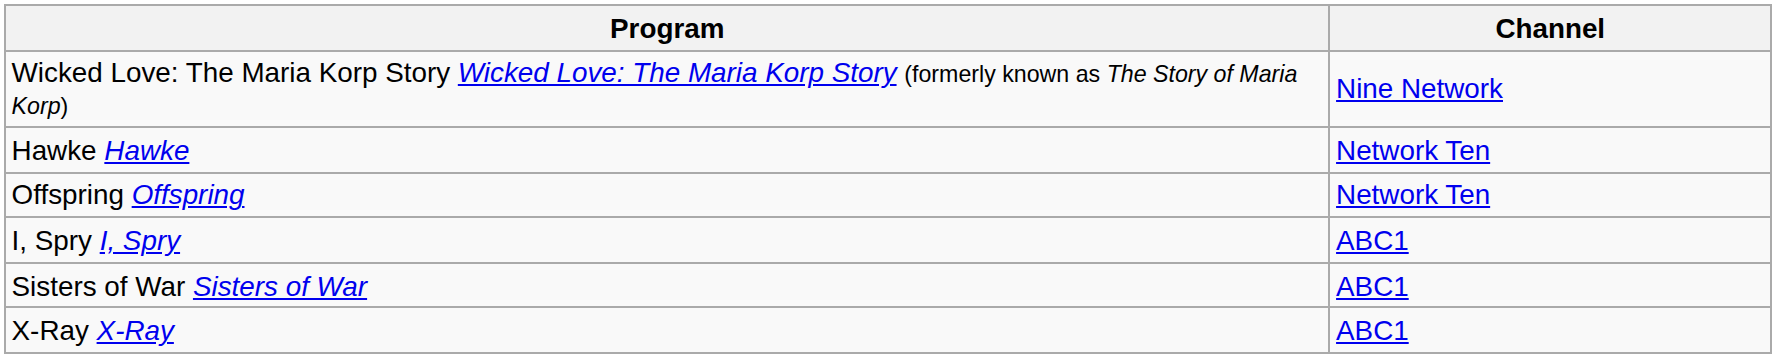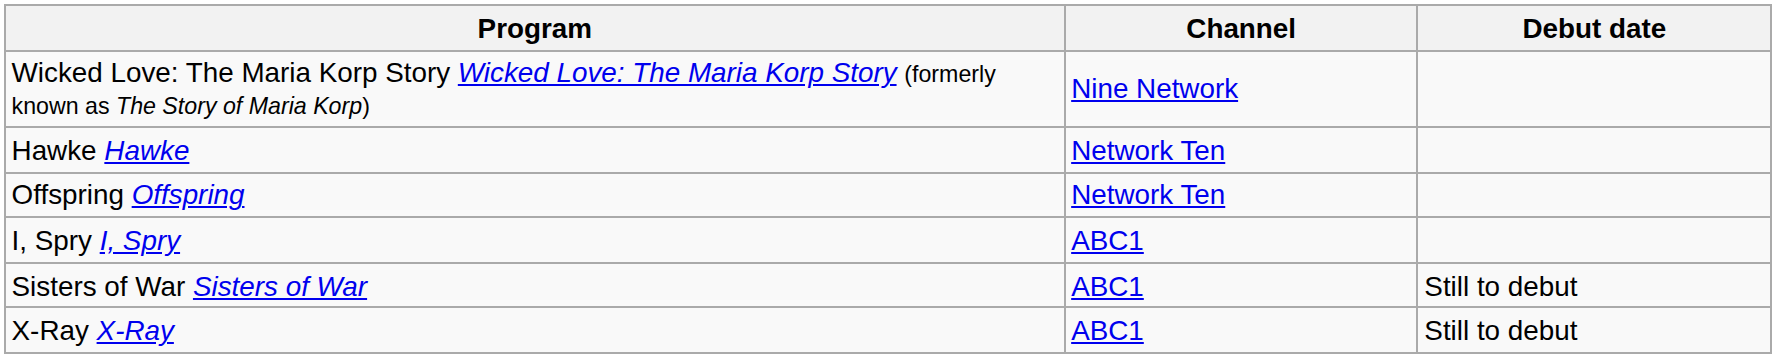+ column: Debut date | Still to debut | Still to debut
